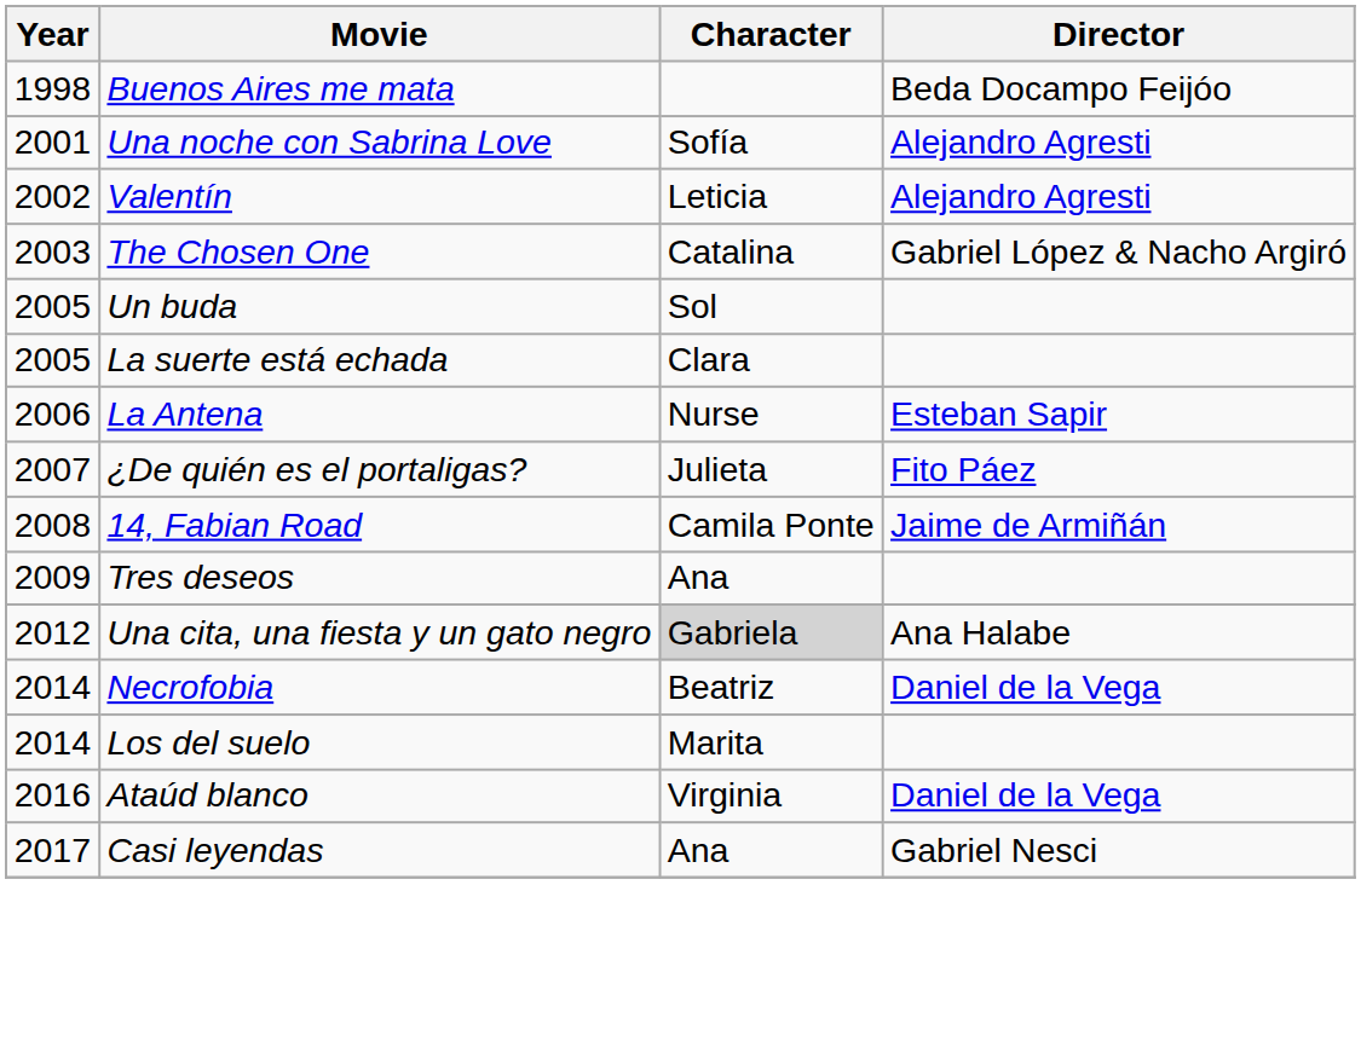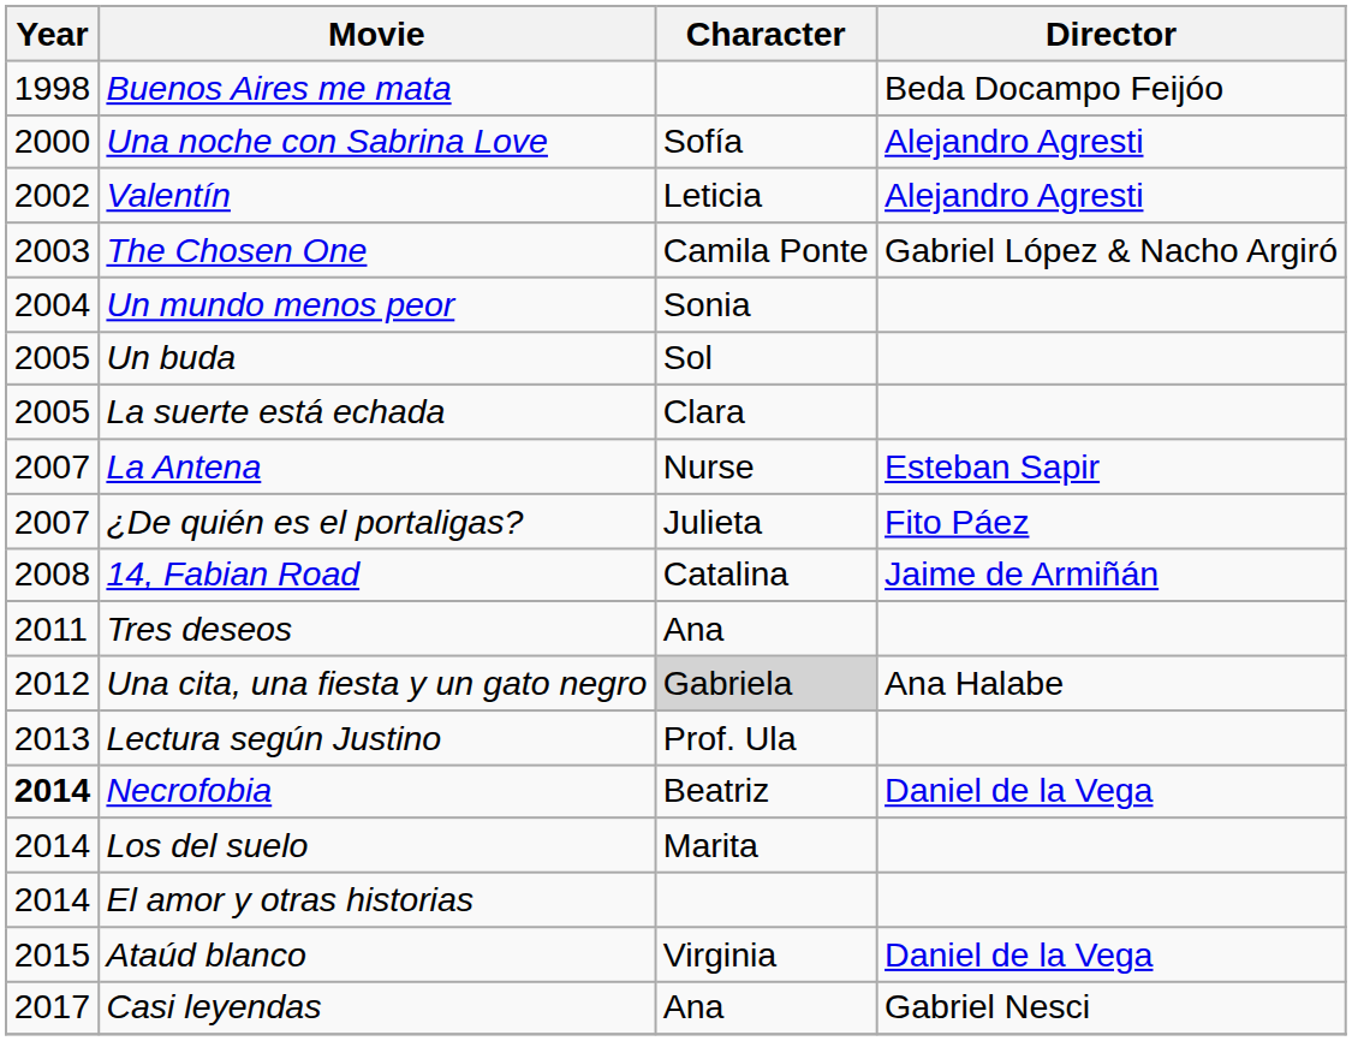Una noche con Sabrina Love | Year: 2001 -> 2000
The Chosen One | Character: Catalina -> Camila Ponte
+ row: 2004 | Un mundo menos peor | Sonia
La Antena | Year: 2006 -> 2007
14, Fabian Road | Character: Camila Ponte -> Catalina
Tres deseos | Year: 2009 -> 2011
+ row: 2013 | Lectura según Justino | Prof. Ula
Necrofobia | Year: normal -> bold
+ row: 2014 | El amor y otras historias
Ataúd blanco | Year: 2016 -> 2015
